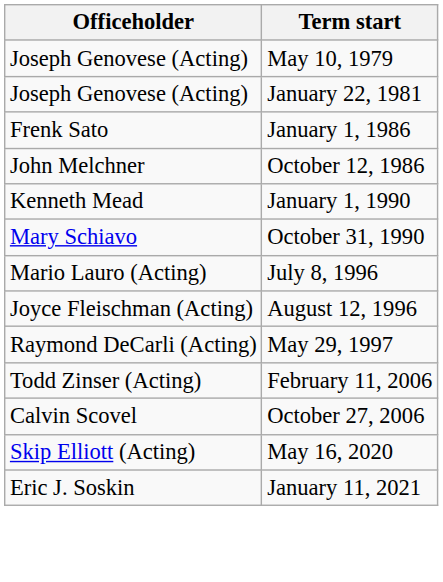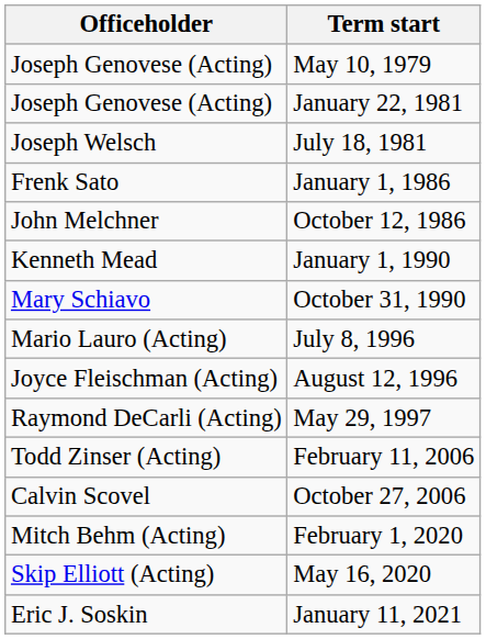+ row: Joseph Welsch | July 18, 1981
+ row: Mitch Behm (Acting) | February 1, 2020
